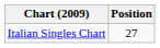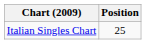Italian Singles Chart | Position: 27 -> 25
